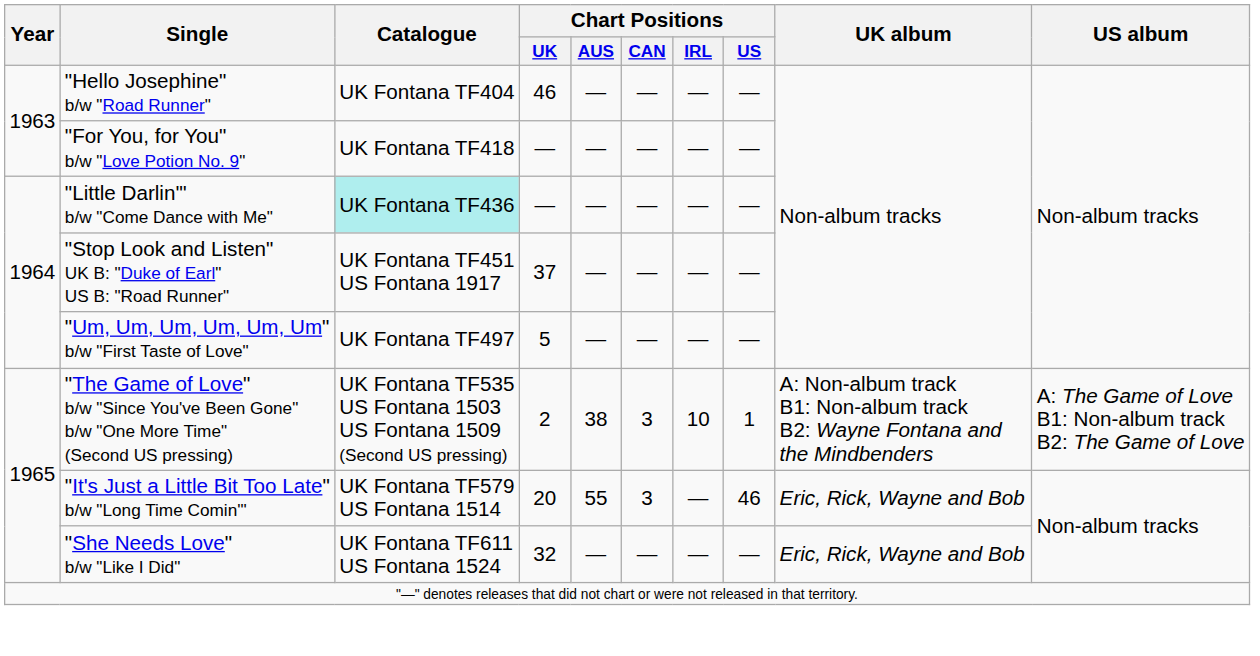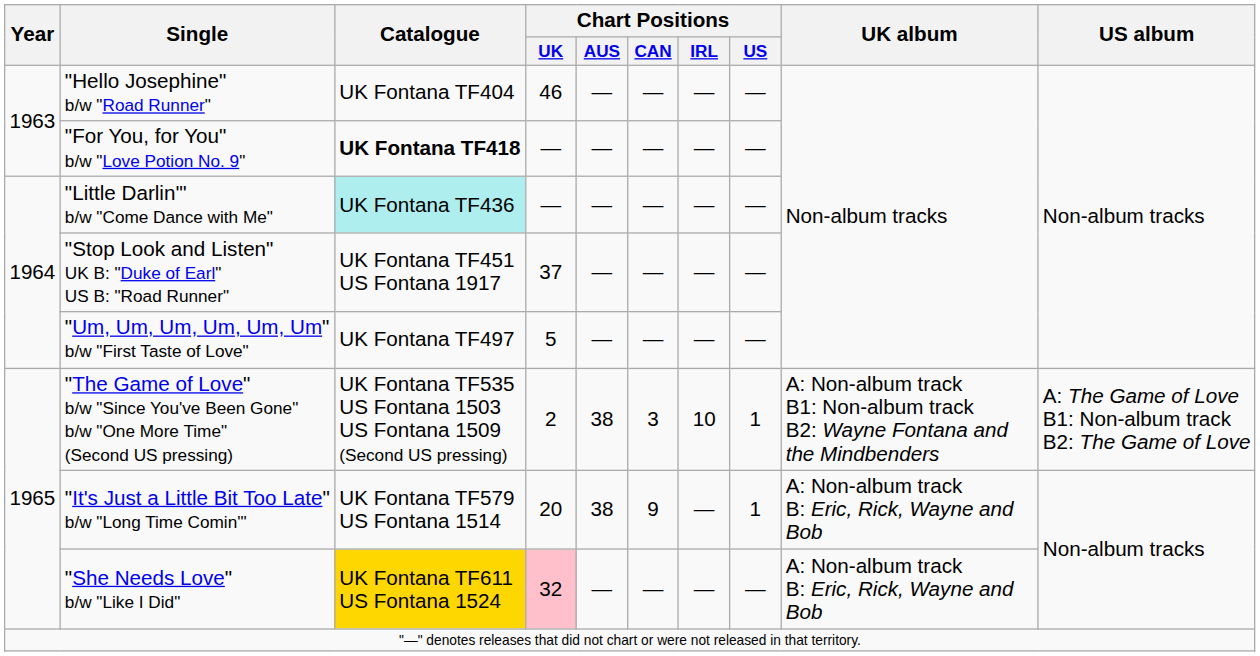"For You, for You" b/w "Love Potion No. 9" | Catalogue: normal -> bold
"It's Just a Little Bit Too Late" b/w "Long Time Comin'" | Chart Positions / AUS: 55 -> 38
"It's Just a Little Bit Too Late" b/w "Long Time Comin'" | Chart Positions / CAN: 3 -> 9
"It's Just a Little Bit Too Late" b/w "Long Time Comin'" | Chart Positions / US: 46 -> 1
"It's Just a Little Bit Too Late" b/w "Long Time Comin'" | UK album: Eric, Rick, Wayne and Bob -> A: Non-album track B: Eric, Rick, Wayne and Bob
"She Needs Love" b/w "Like I Did" | Catalogue: no background -> gold background
"She Needs Love" b/w "Like I Did" | Chart Positions / UK: no background -> pink background
"She Needs Love" b/w "Like I Did" | UK album: Eric, Rick, Wayne and Bob -> A: Non-album track B: Eric, Rick, Wayne and Bob
